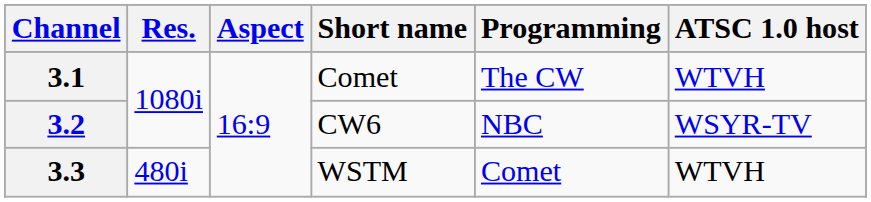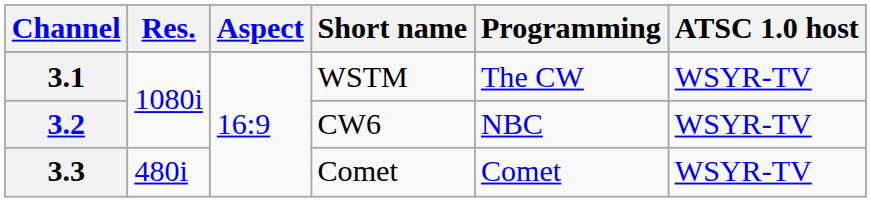3.1 | Short name: Comet -> WSTM
3.1 | ATSC 1.0 host: WTVH -> WSYR-TV
3.3 | Short name: WSTM -> Comet
3.3 | ATSC 1.0 host: WTVH -> WSYR-TV
